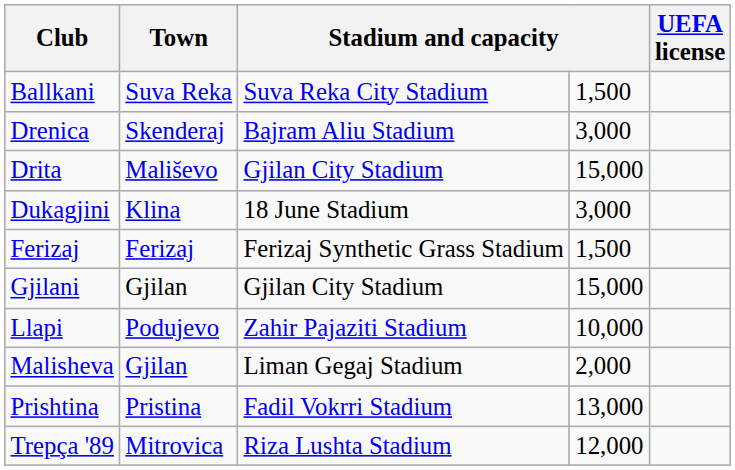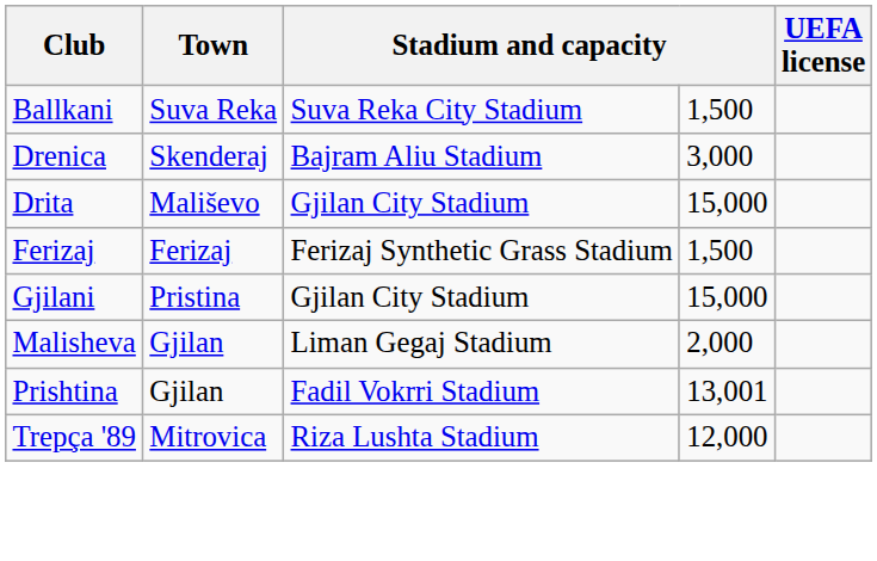- row: Dukagjini | Klina | 18 June Stadium | 3,000
Gjilani | Town: Gjilan -> Pristina
- row: Llapi | Podujevo | Zahir Pajaziti Stadium | 10,000
Prishtina | Town: Pristina -> Gjilan
Prishtina | column 4: 13,000 -> 13,001
